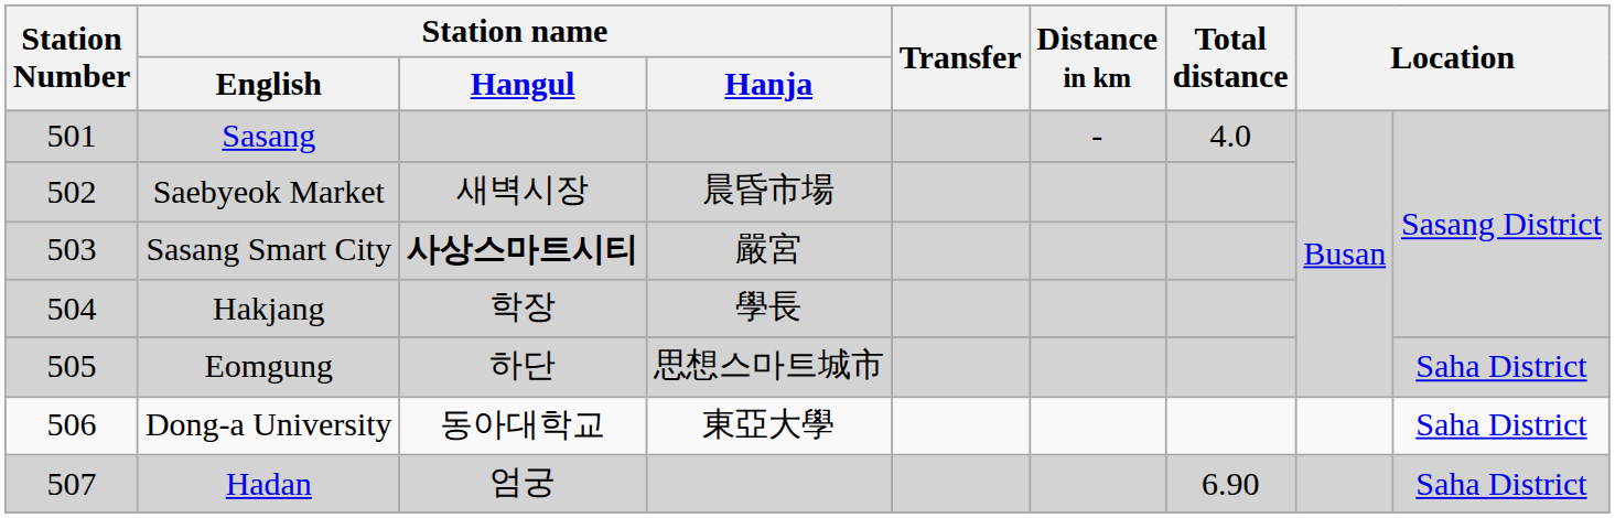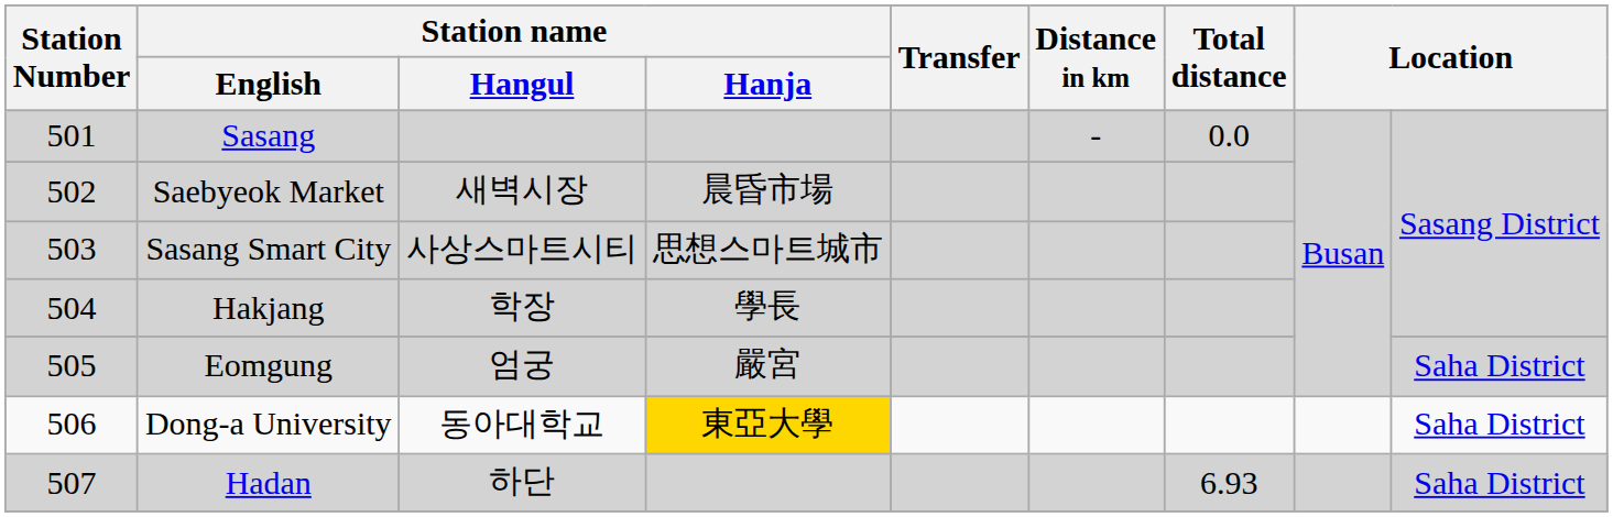Sasang | Total distance: 4.0 -> 0.0
Sasang Smart City | Station name / Hangul: bold -> normal
Sasang Smart City | Station name / Hanja: 嚴宮 -> 思想스마트城市
Eomgung | Station name / Hangul: 하단 -> 엄궁
Eomgung | Station name / Hanja: 思想스마트城市 -> 嚴宮
Dong-a University | Station name / Hanja: no background -> gold background
Hadan | Station name / Hangul: 엄궁 -> 하단
Hadan | Total distance: 6.90 -> 6.93
